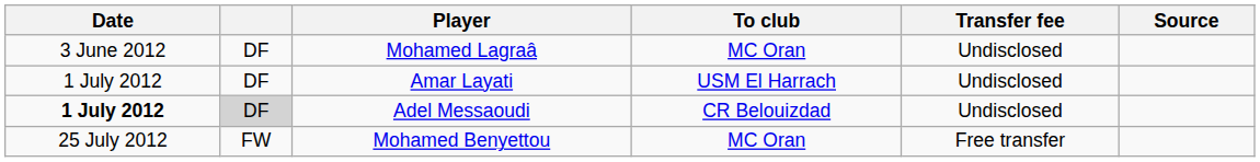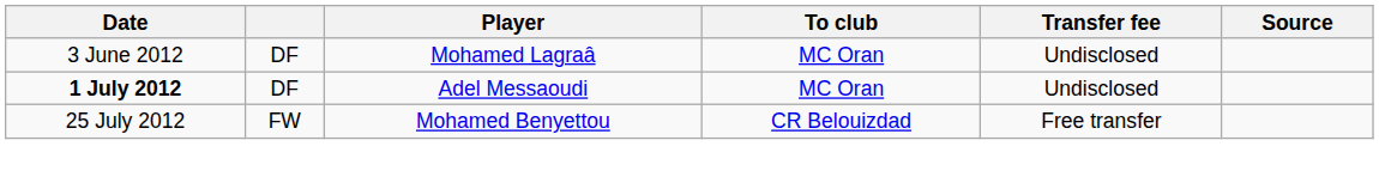- row: 1 July 2012 | DF | Amar Layati | USM El Harrach | Undisclosed
Adel Messaoudi | column 2: lightgrey background -> no background
Adel Messaoudi | To club: CR Belouizdad -> MC Oran
Mohamed Benyettou | To club: MC Oran -> CR Belouizdad
